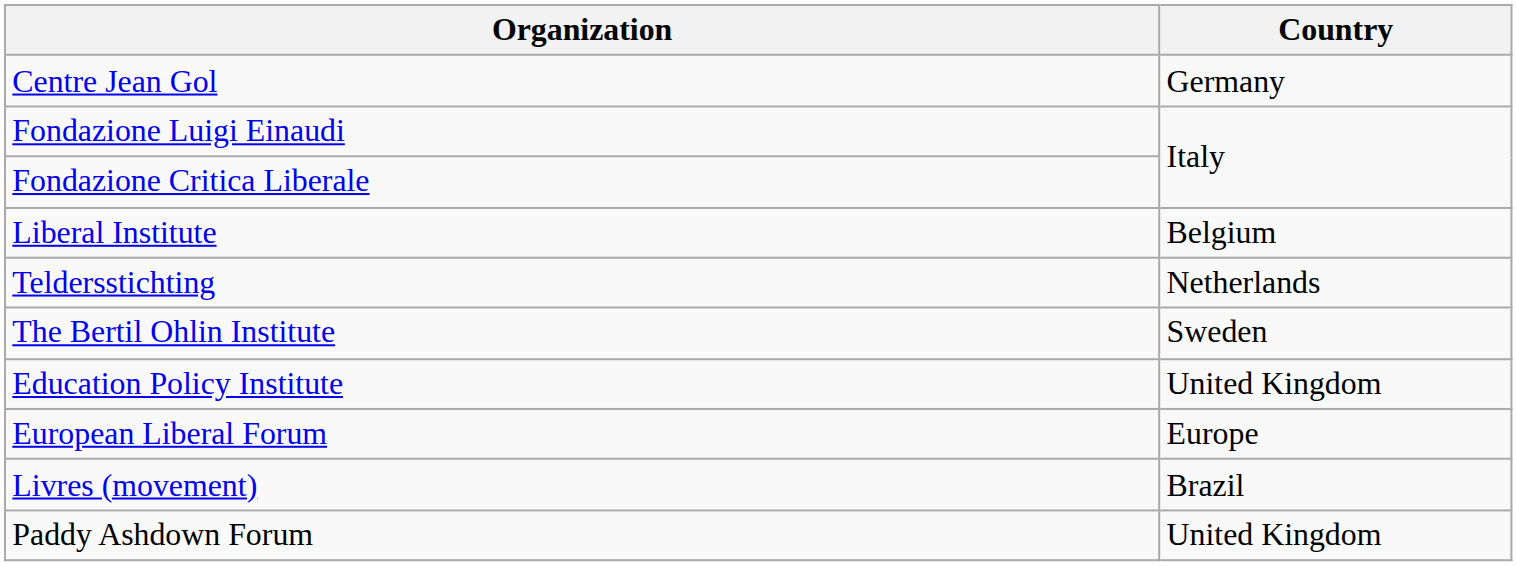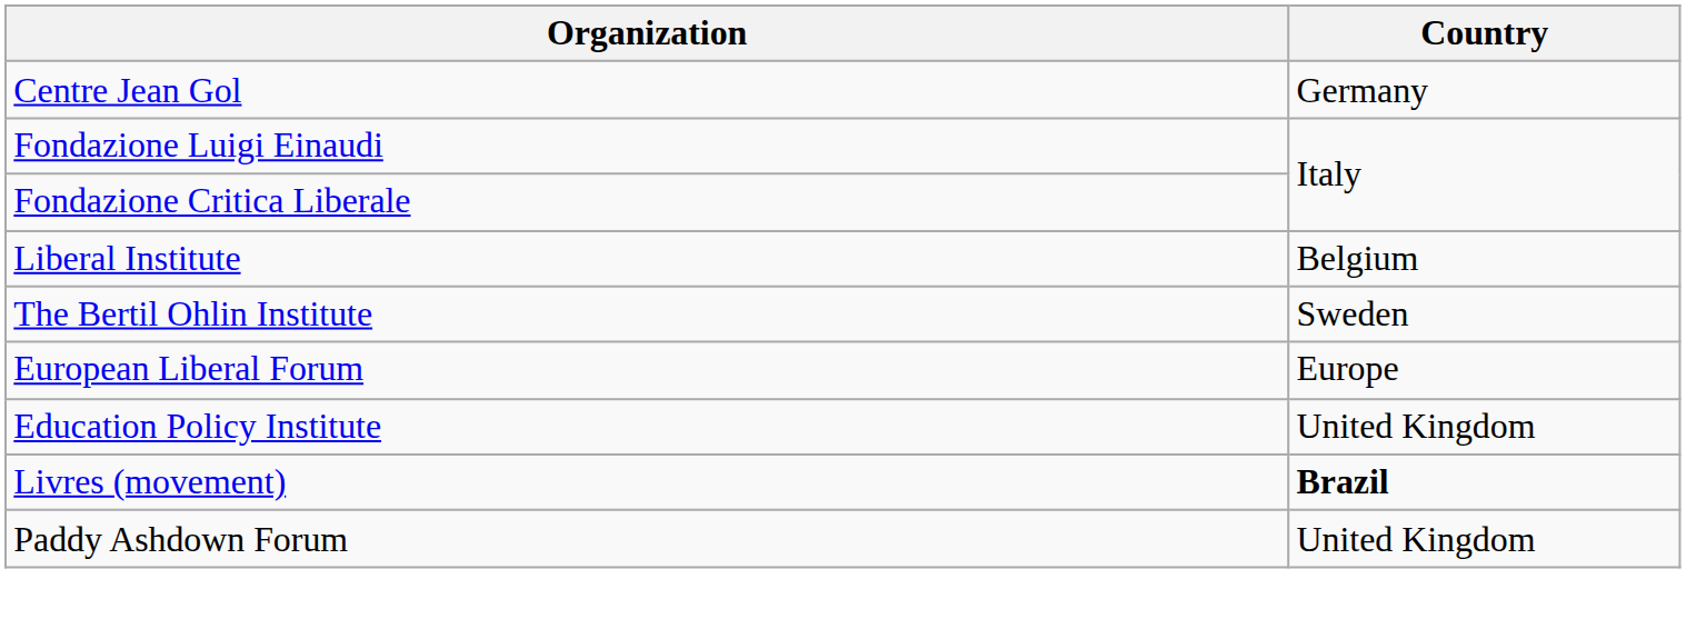- row: Teldersstichting | Netherlands
rows swapped: Education Policy Institute <-> European Liberal Forum
Livres (movement) | Country: normal -> bold
